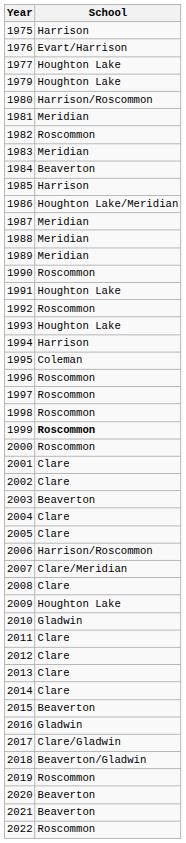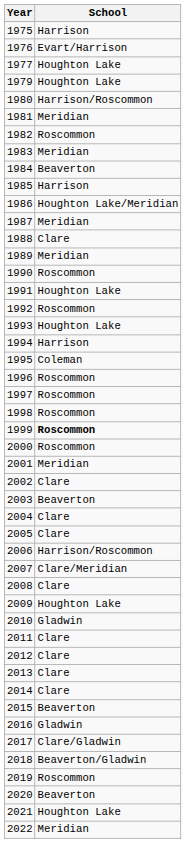1988 | School: Meridian -> Clare
2001 | School: Clare -> Meridian
2021 | School: Beaverton -> Houghton Lake
2022 | School: Roscommon -> Meridian
